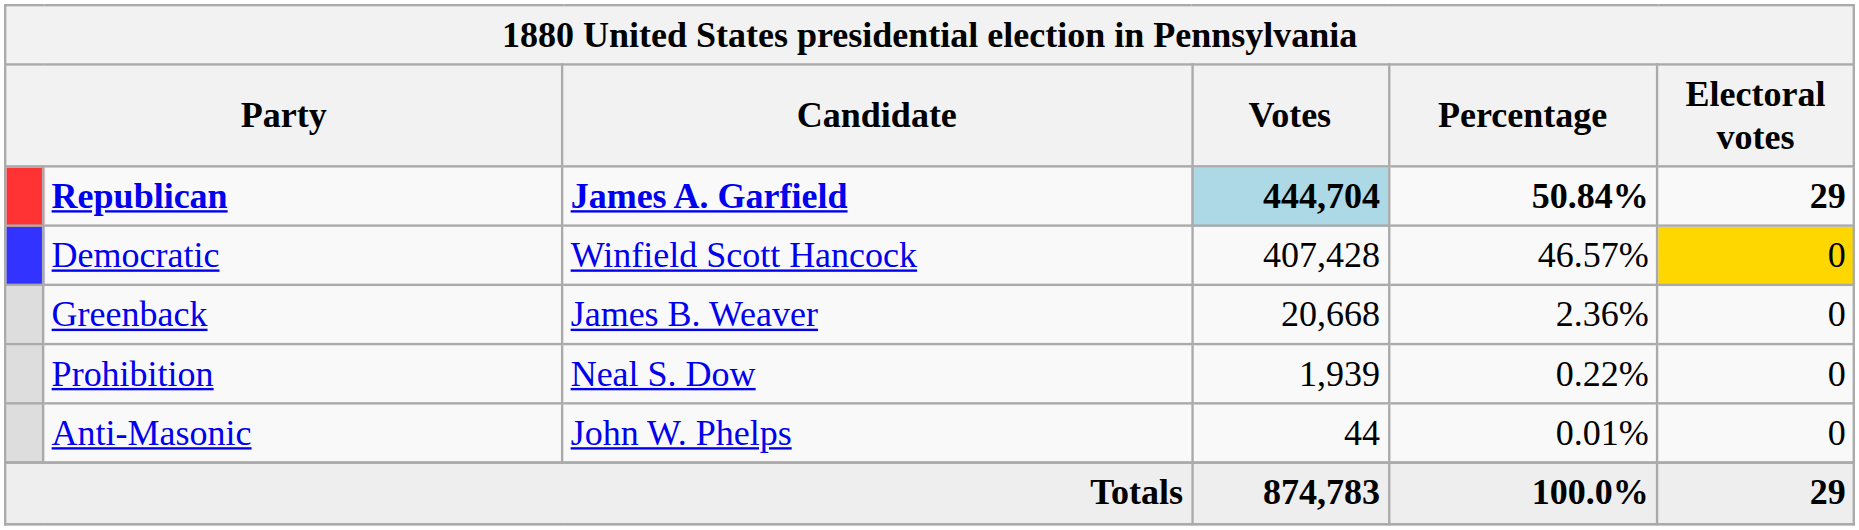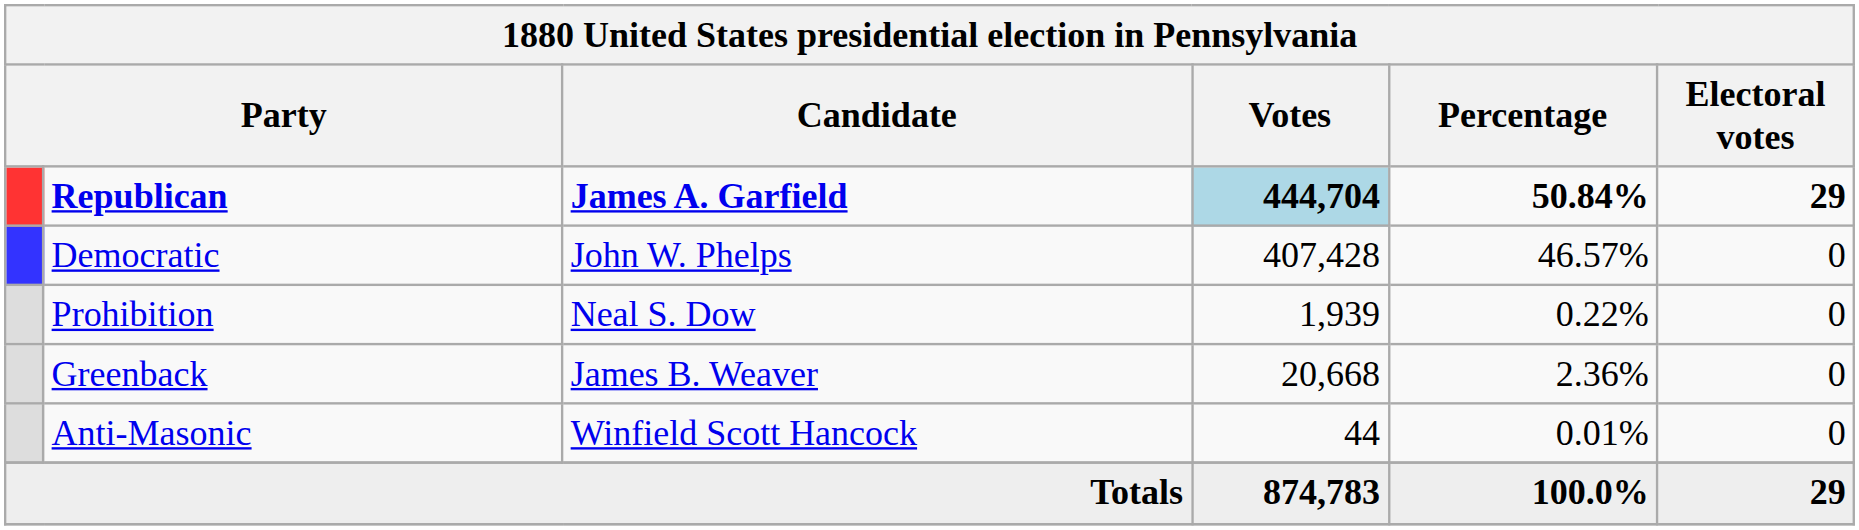Democratic | Candidate: Winfield Scott Hancock -> John W. Phelps
Democratic | Electoral votes: gold background -> no background
rows swapped: Greenback <-> Prohibition
Anti-Masonic | Candidate: John W. Phelps -> Winfield Scott Hancock
